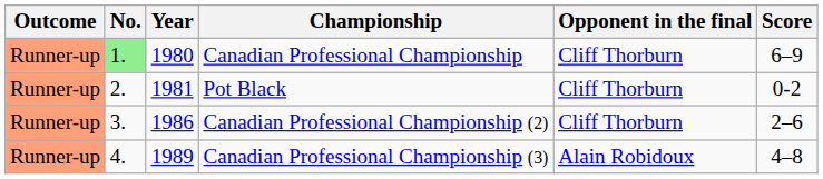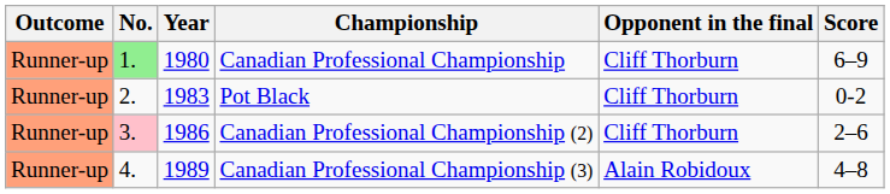Pot Black | Year: 1981 -> 1983
Canadian Professional Championship (2) | No.: no background -> pink background
